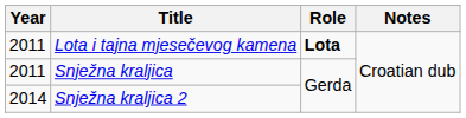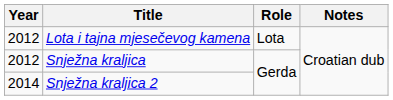Lota i tajna mjesečevog kamena | Year: 2011 -> 2012
Lota i tajna mjesečevog kamena | Role: bold -> normal
Snježna kraljica | Year: 2011 -> 2012
